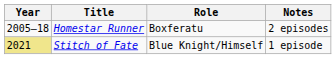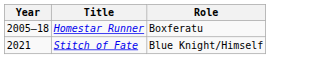- column: Notes | 2 episodes | 1 episode
Stitch of Fate | Year: khaki background -> no background
